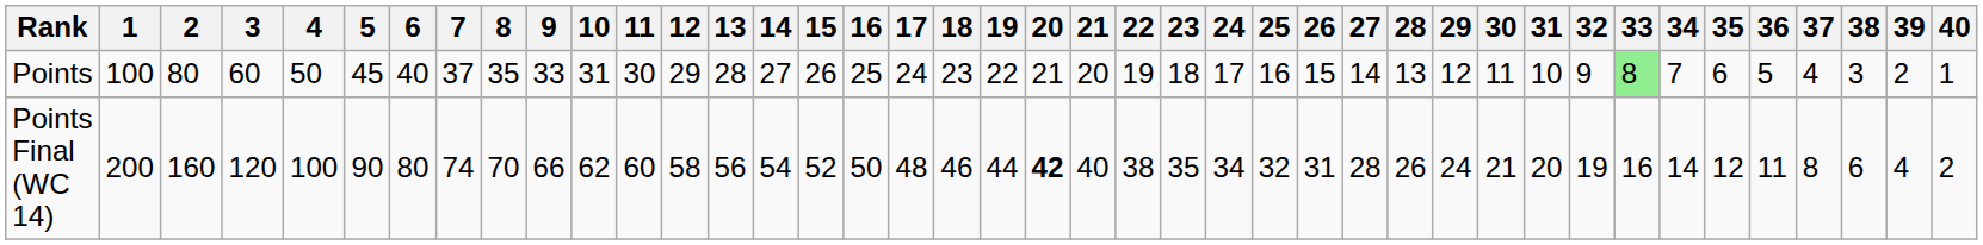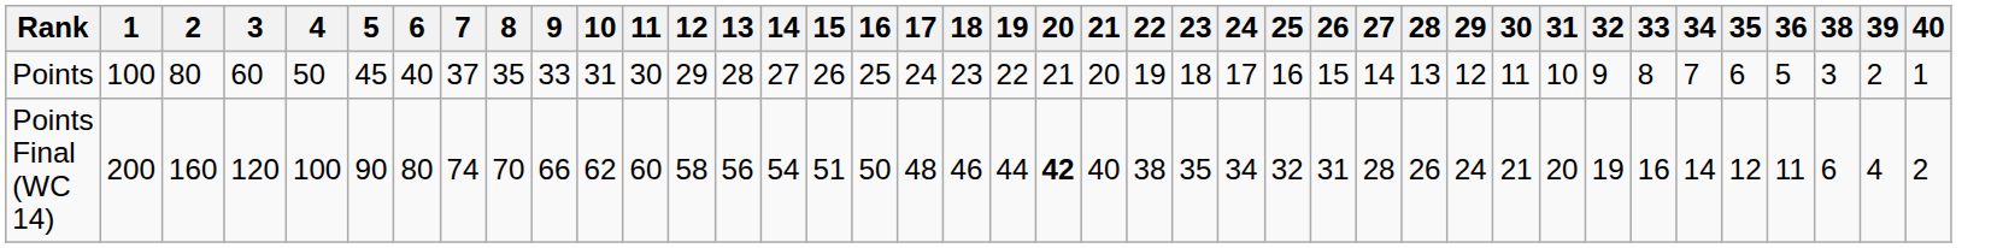- column: 37 | 4 | 8
Points | 33: lightgreen background -> no background
Points Final (WC 14) | 15: 52 -> 51
